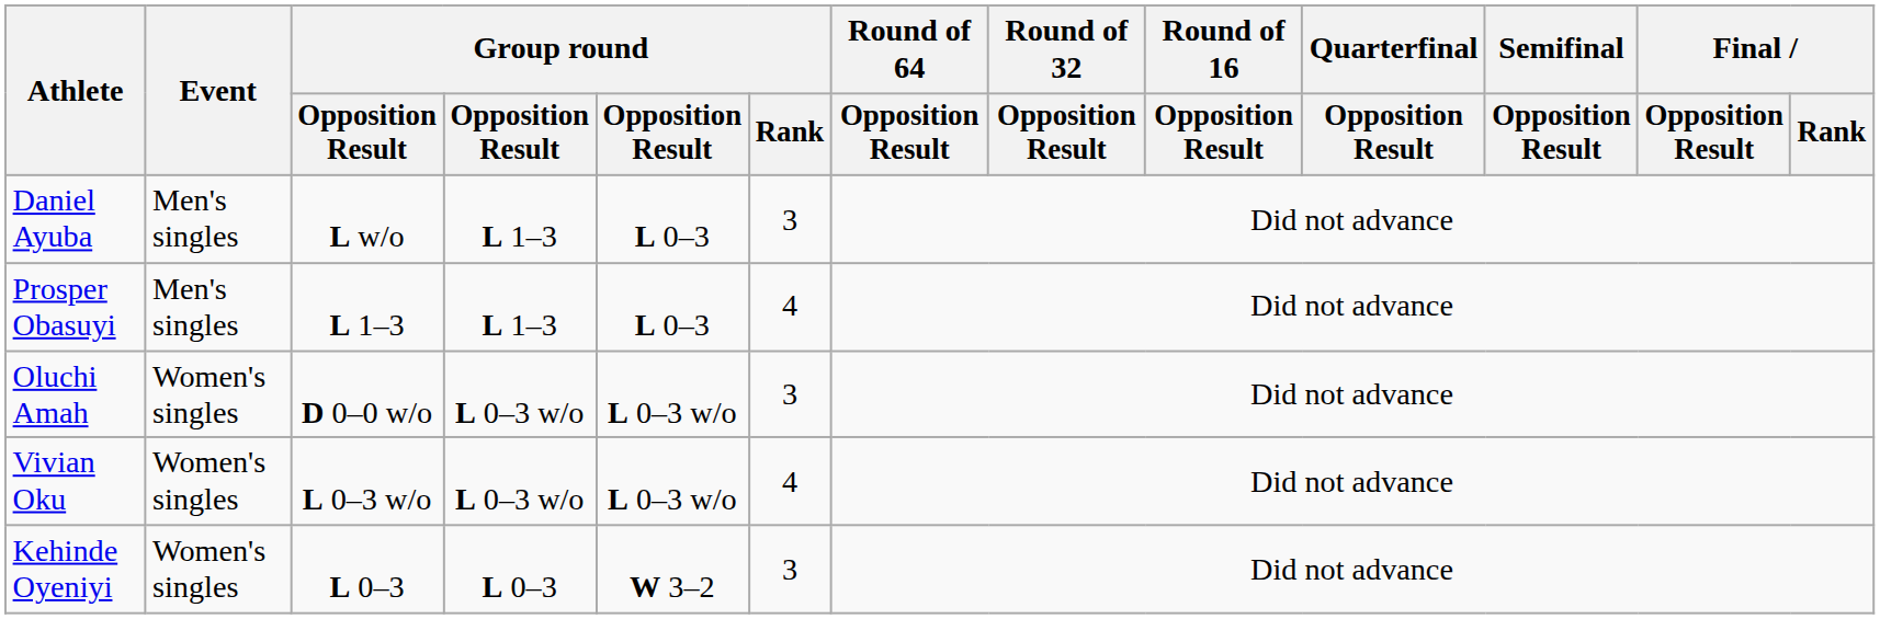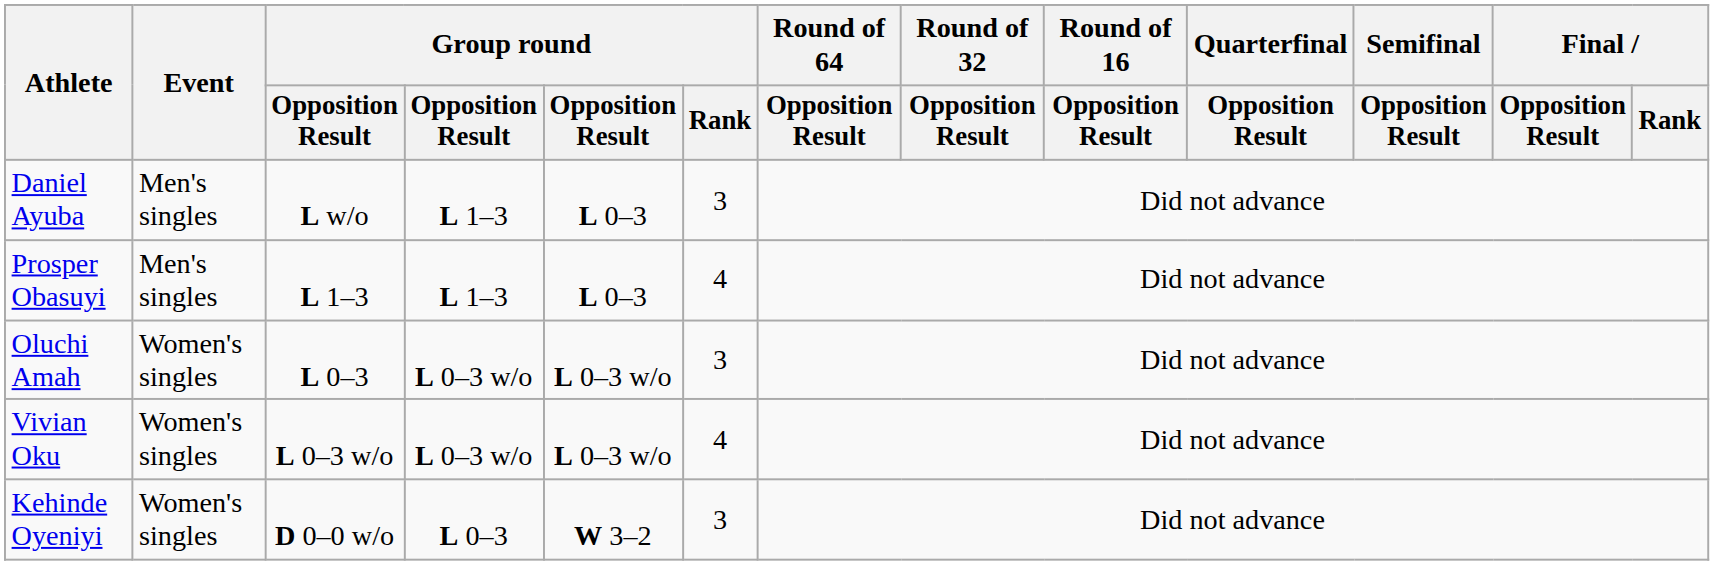Oluchi Amah | column 3: D 0–0 w/o -> L 0–3
Kehinde Oyeniyi | column 3: L 0–3 -> D 0–0 w/o
